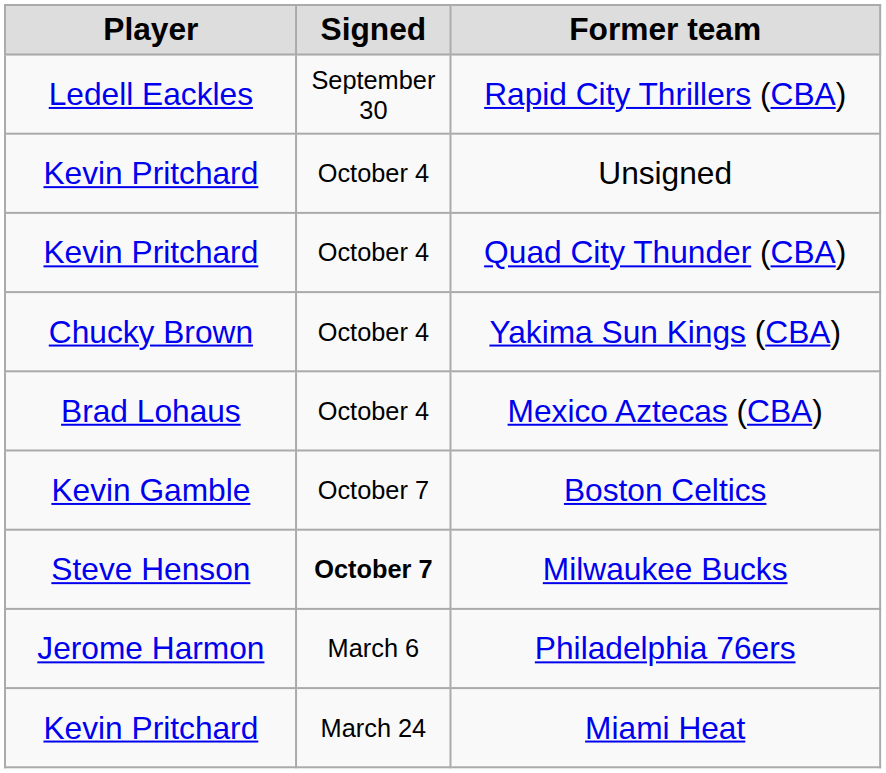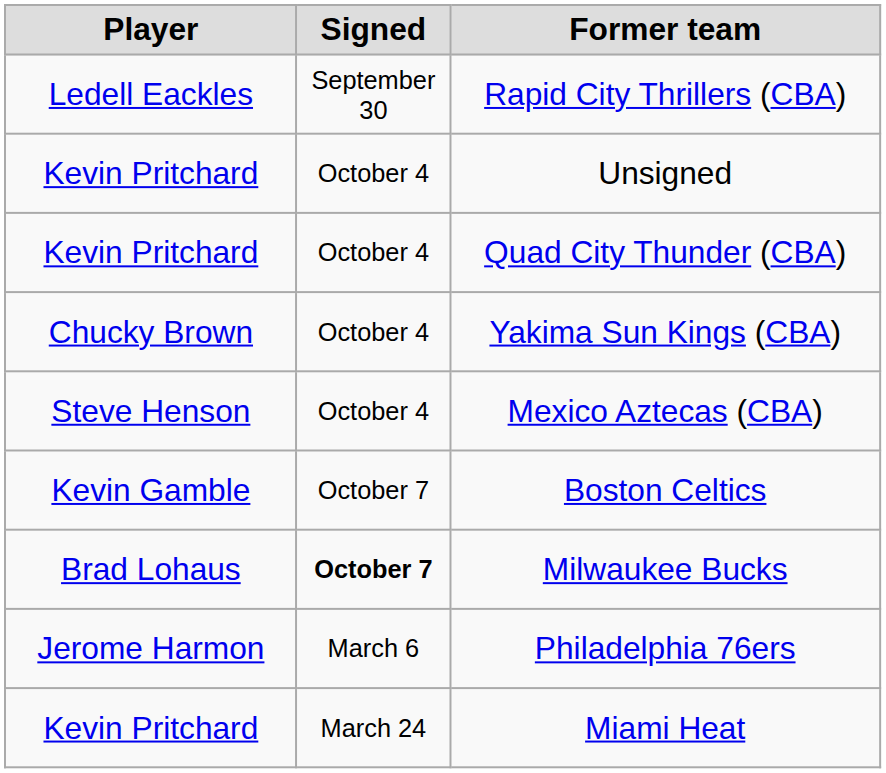Mexico Aztecas (CBA) | Player: Brad Lohaus -> Steve Henson
Milwaukee Bucks | Player: Steve Henson -> Brad Lohaus
